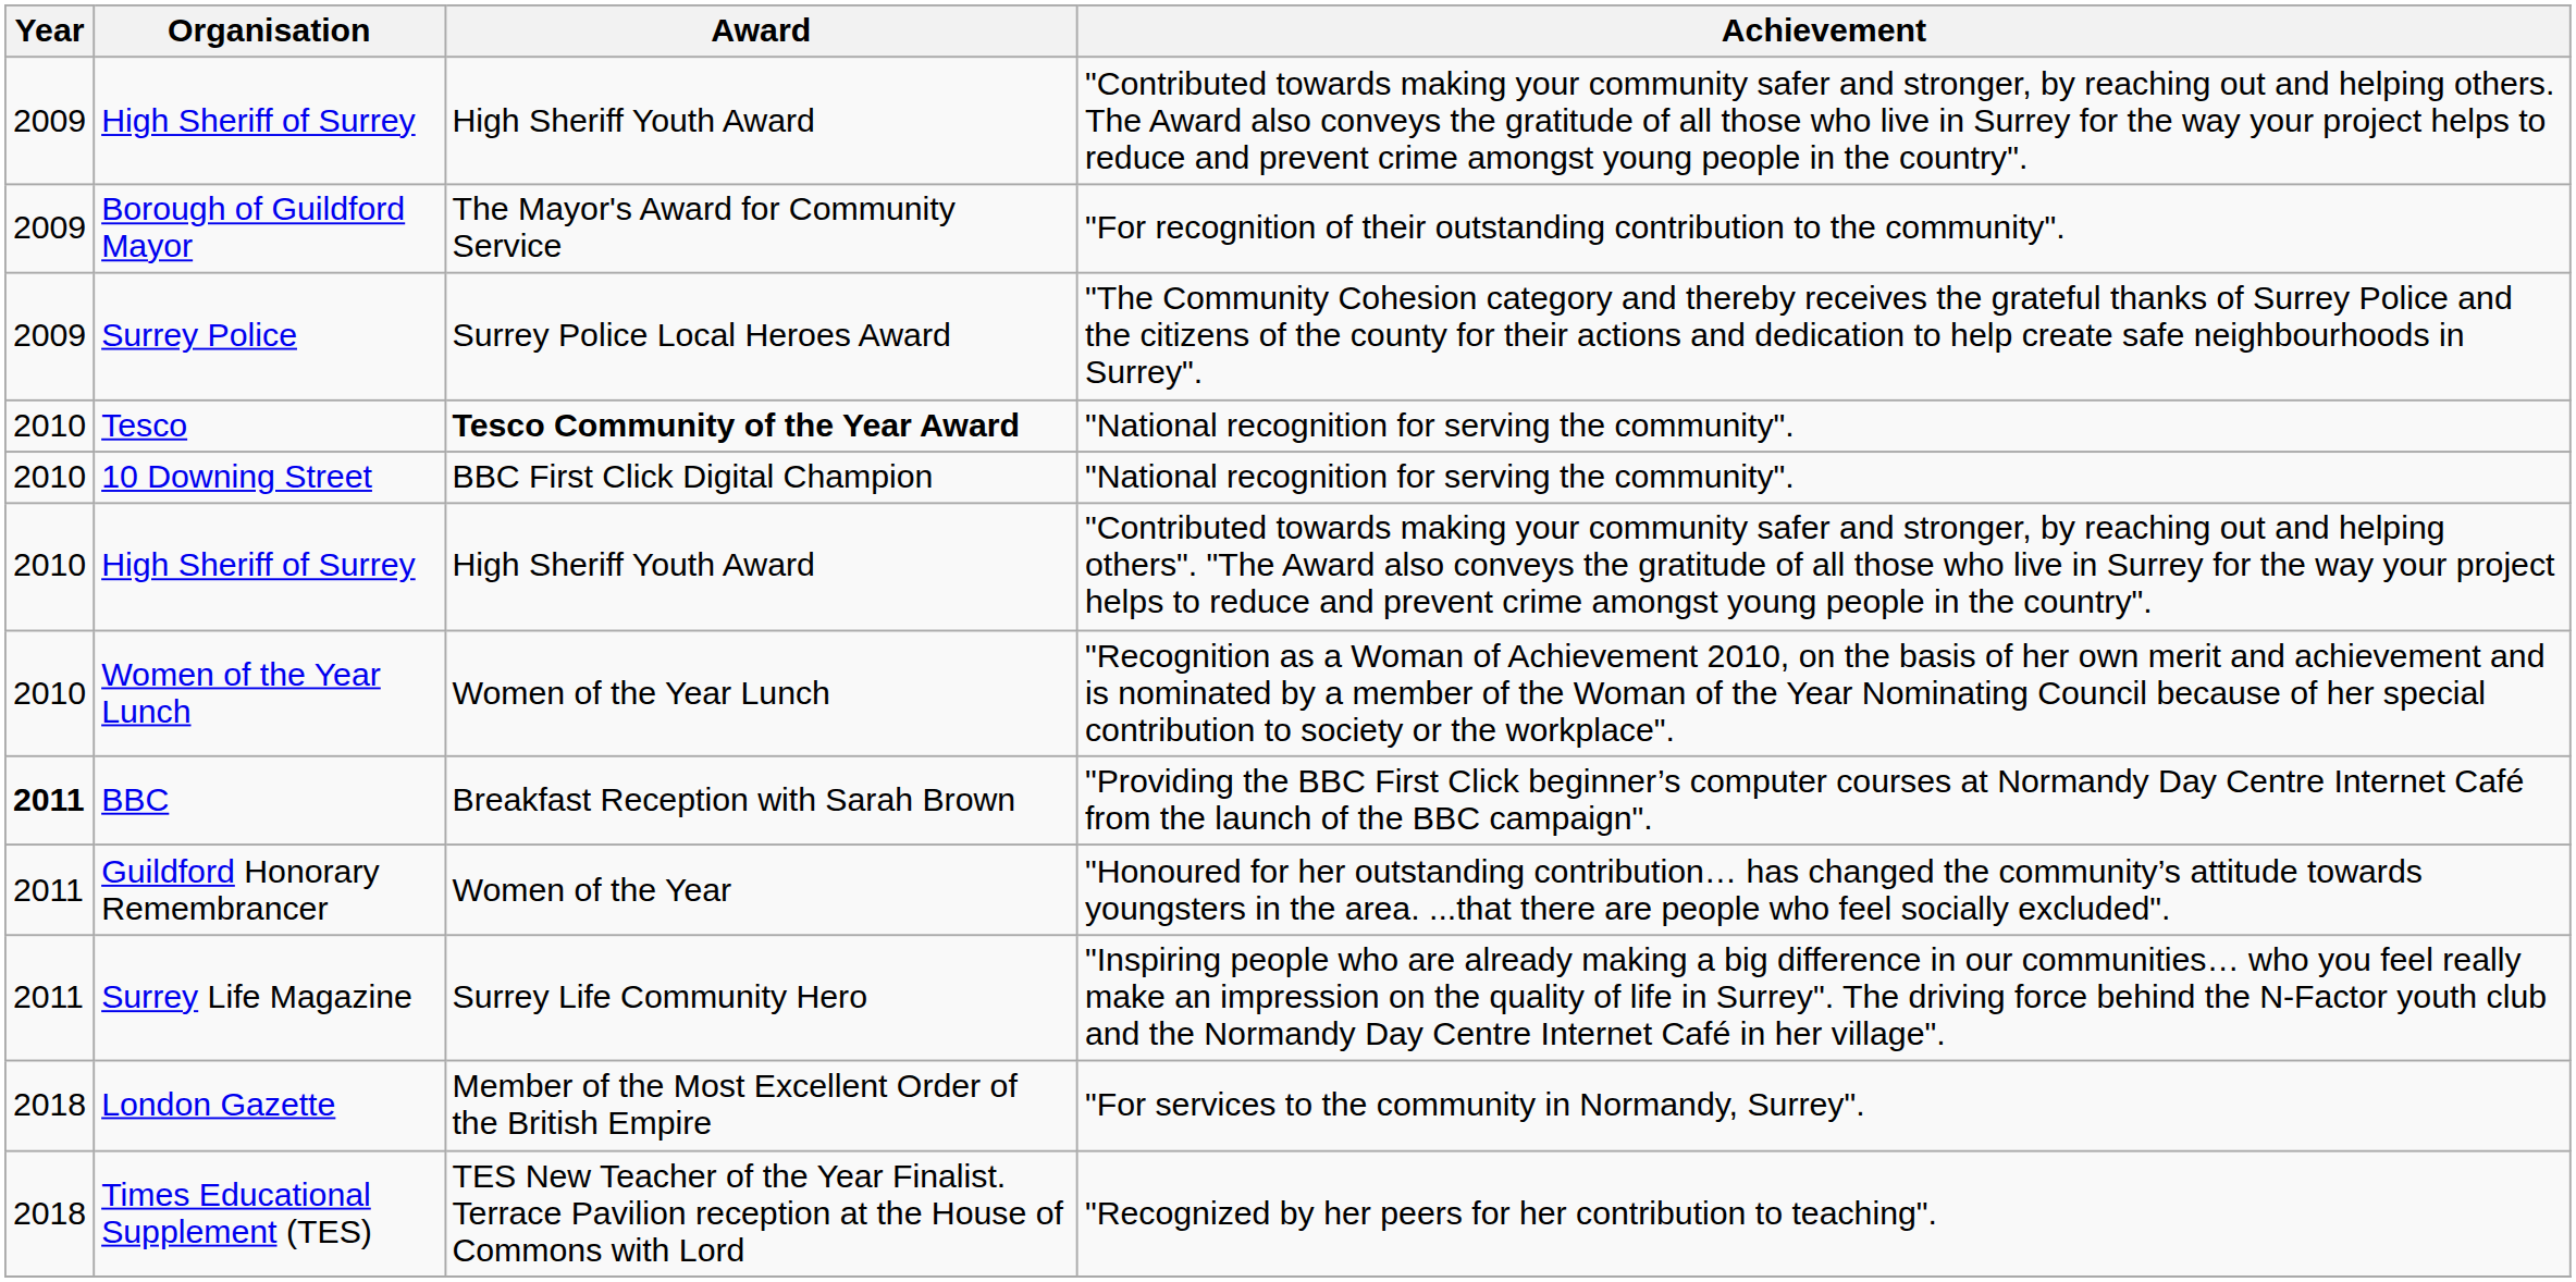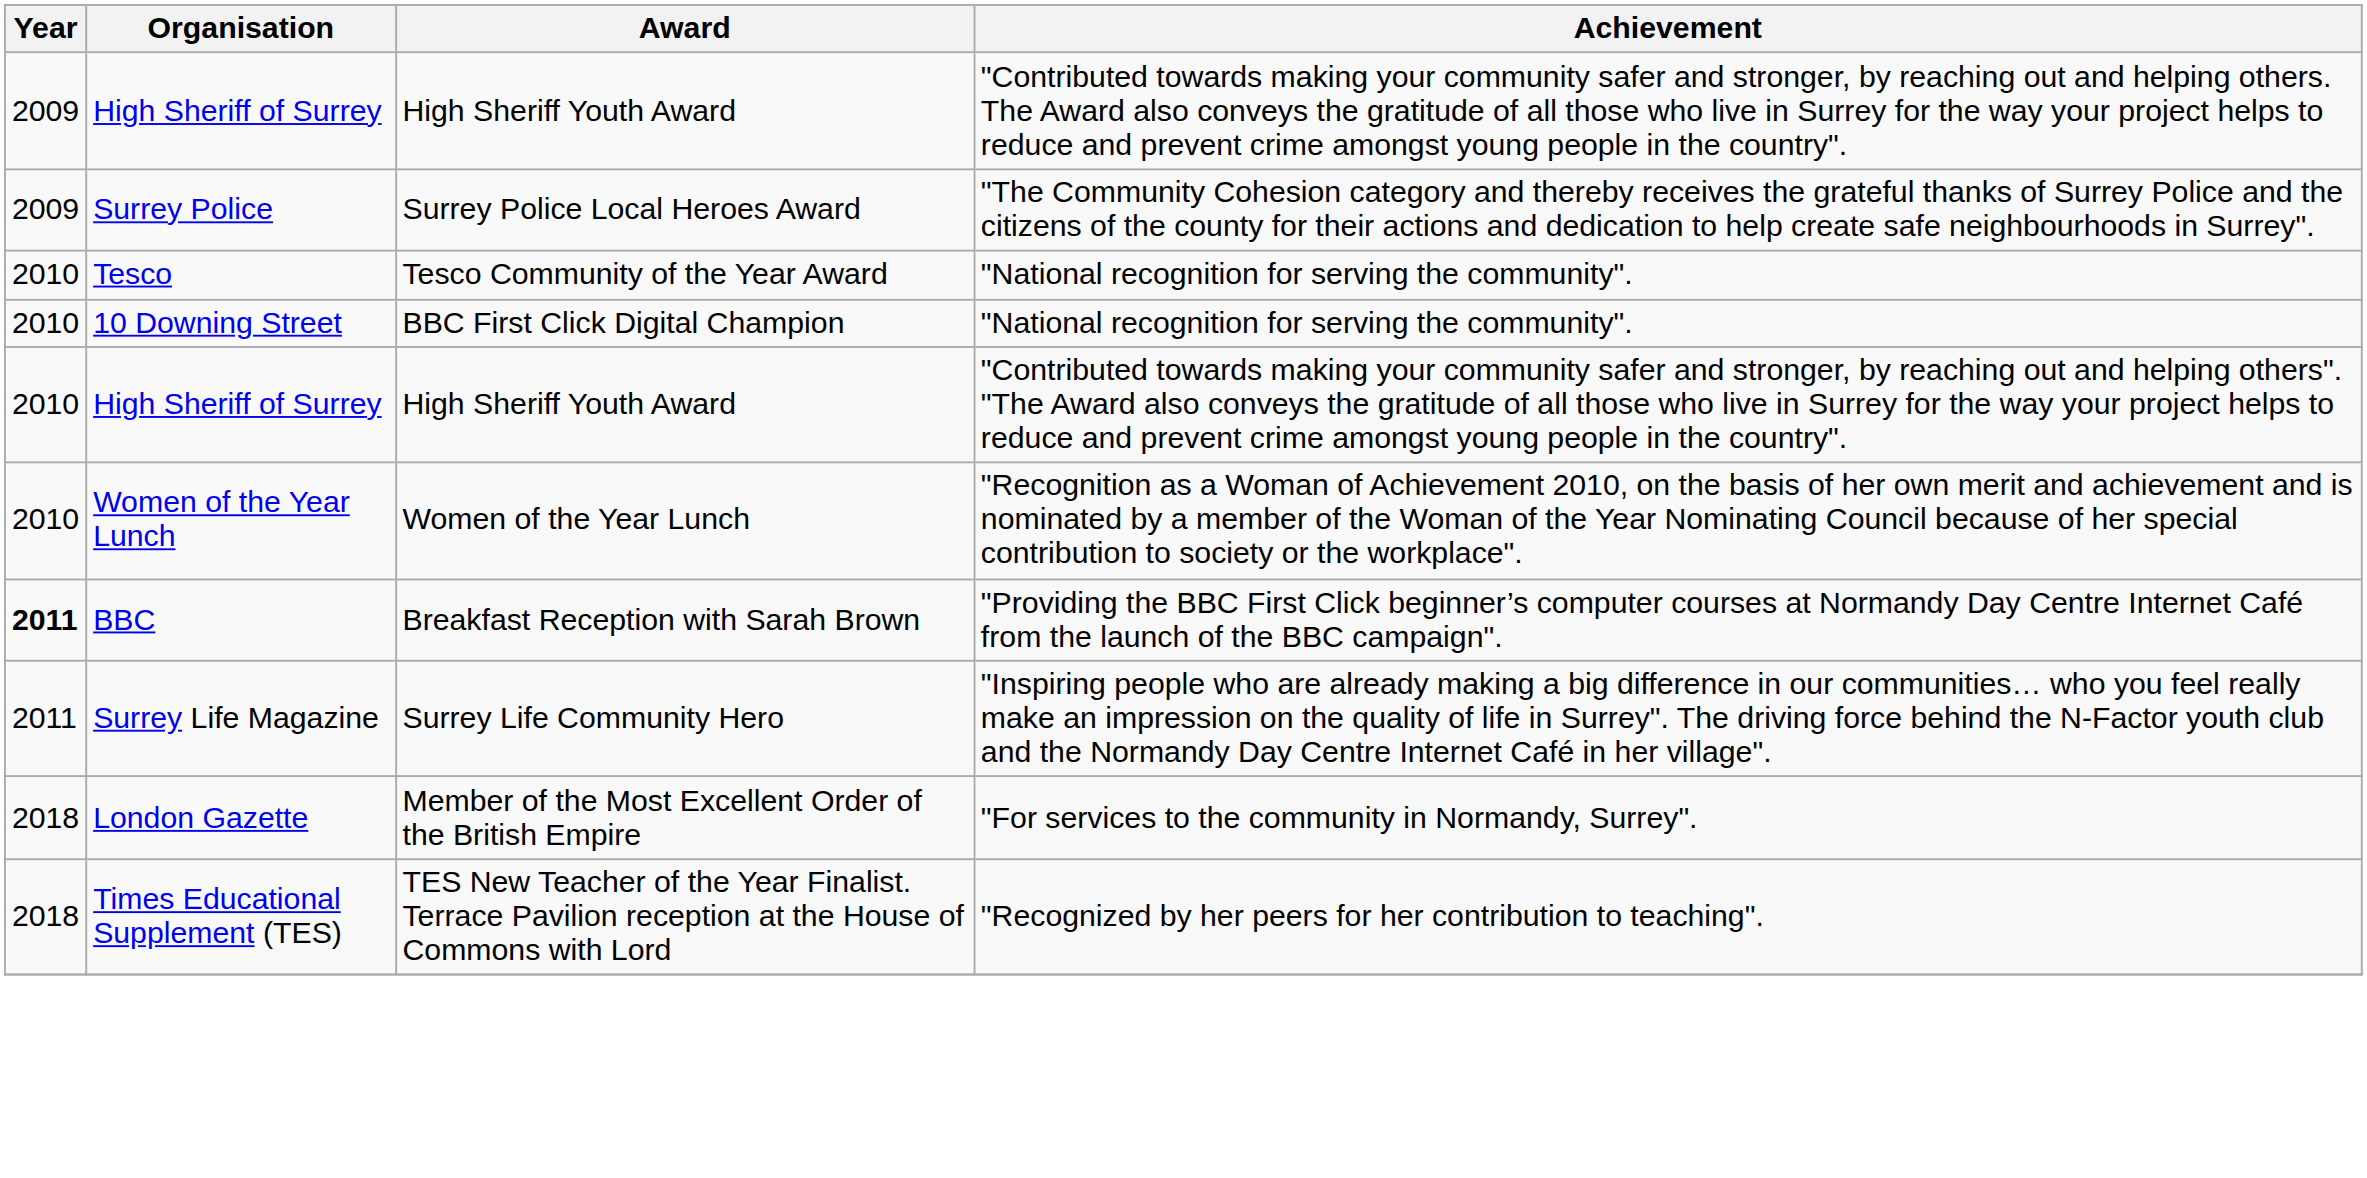- row: 2009 | Borough of Guildford Mayor | The Mayor's Award for Community Service | "For recognition of their outstanding contribution to the community".
Tesco | Award: bold -> normal
- row: 2011 | Guildford Honorary Remembrancer | Women of the Year | "Honoured for her outstanding contribution… has changed the community’s attitude towards youngsters in the area. ...that there are people who feel socially excluded".
